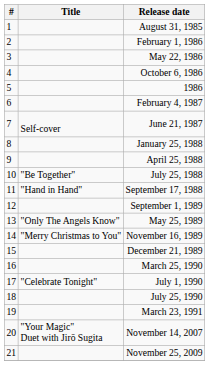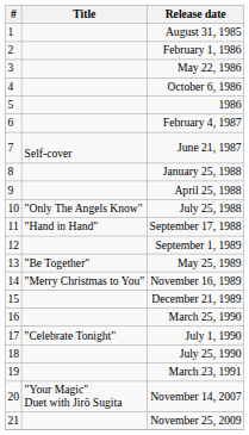July 25, 1988 | Title: "Be Together" -> "Only The Angels Know"
May 25, 1989 | Title: "Only The Angels Know" -> "Be Together"
